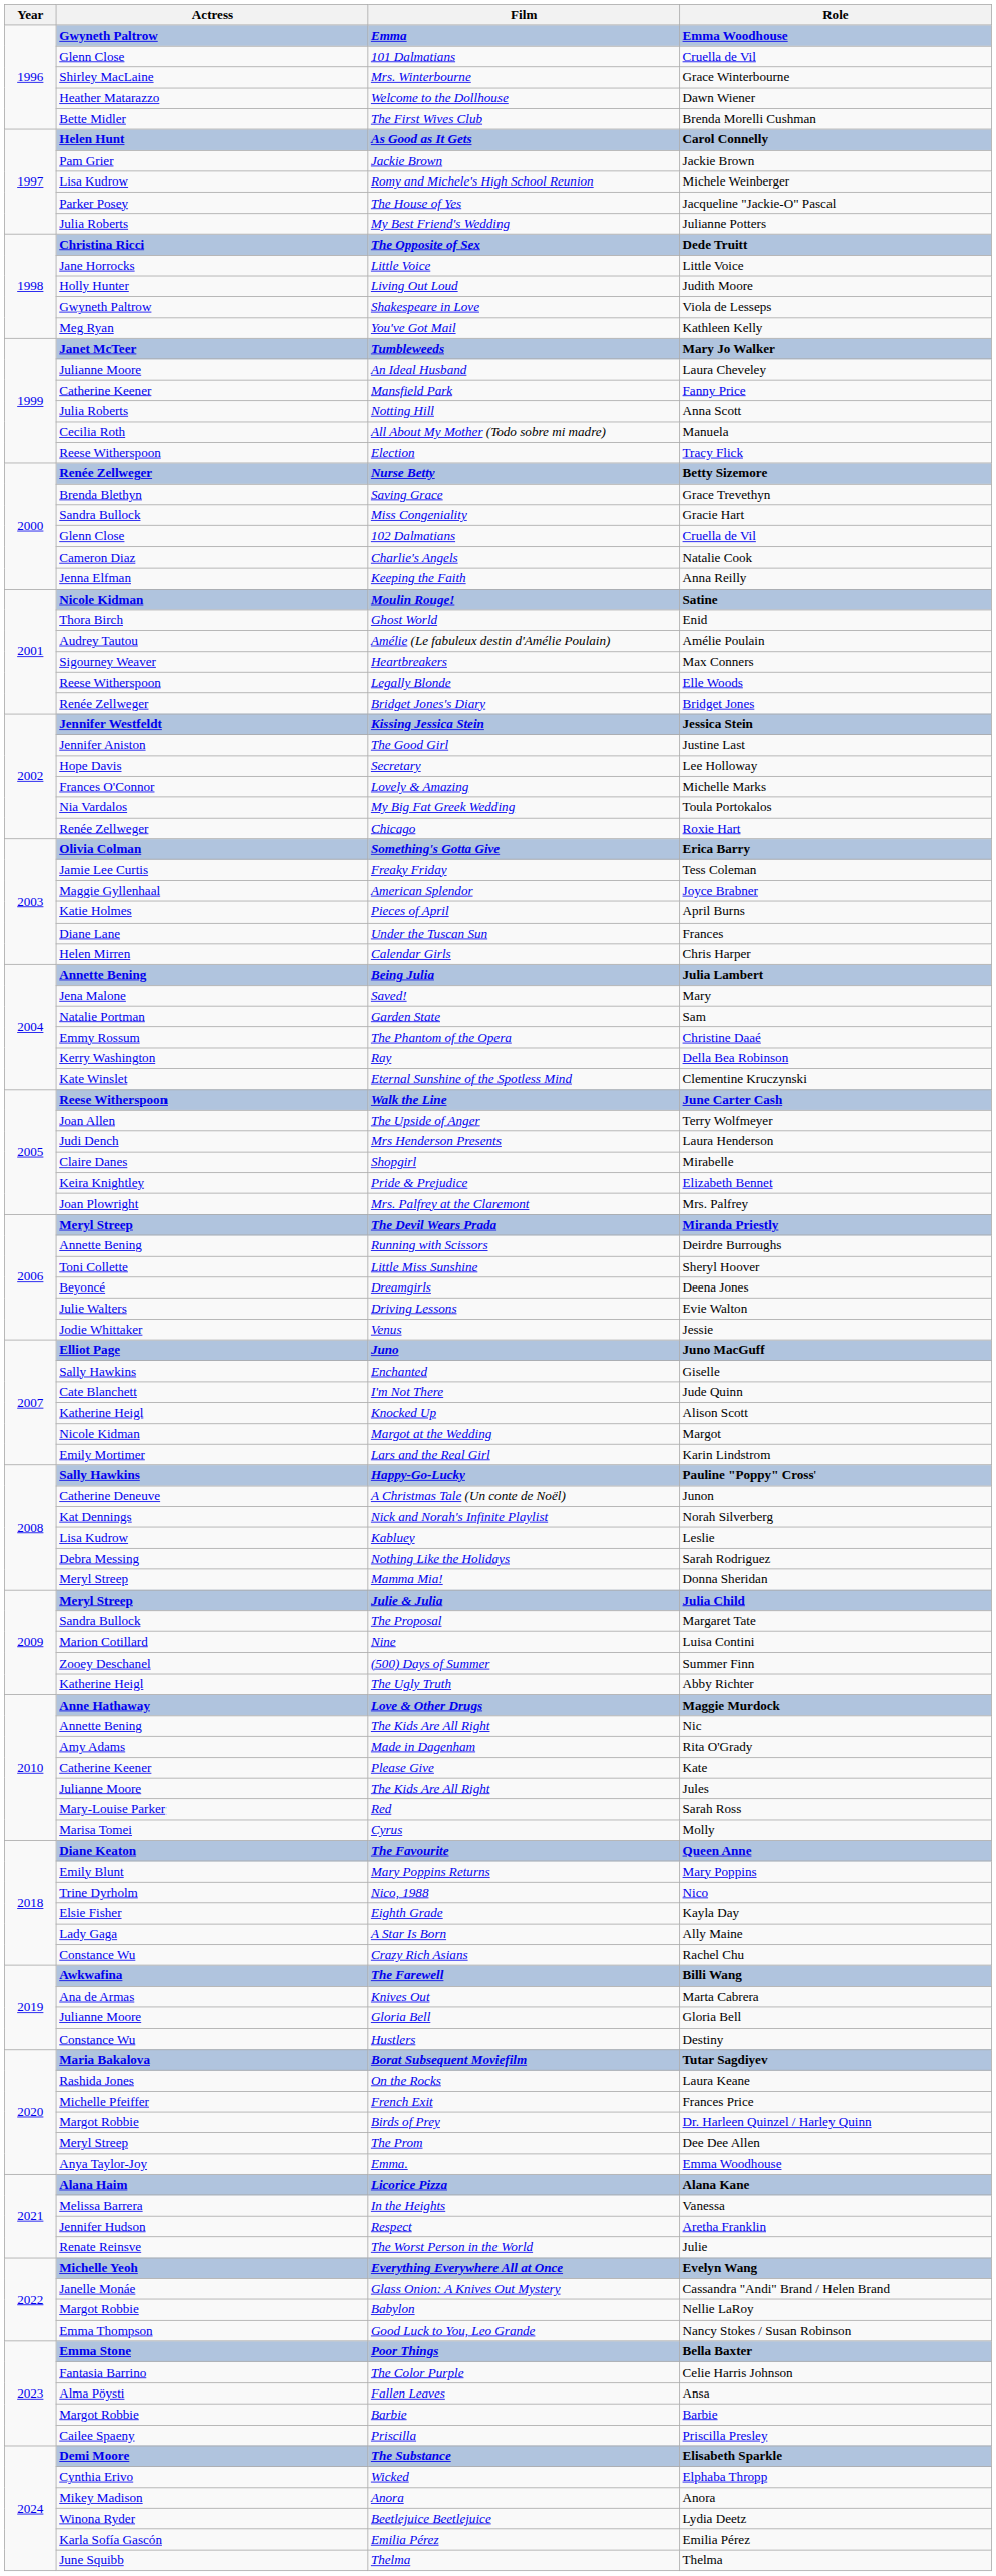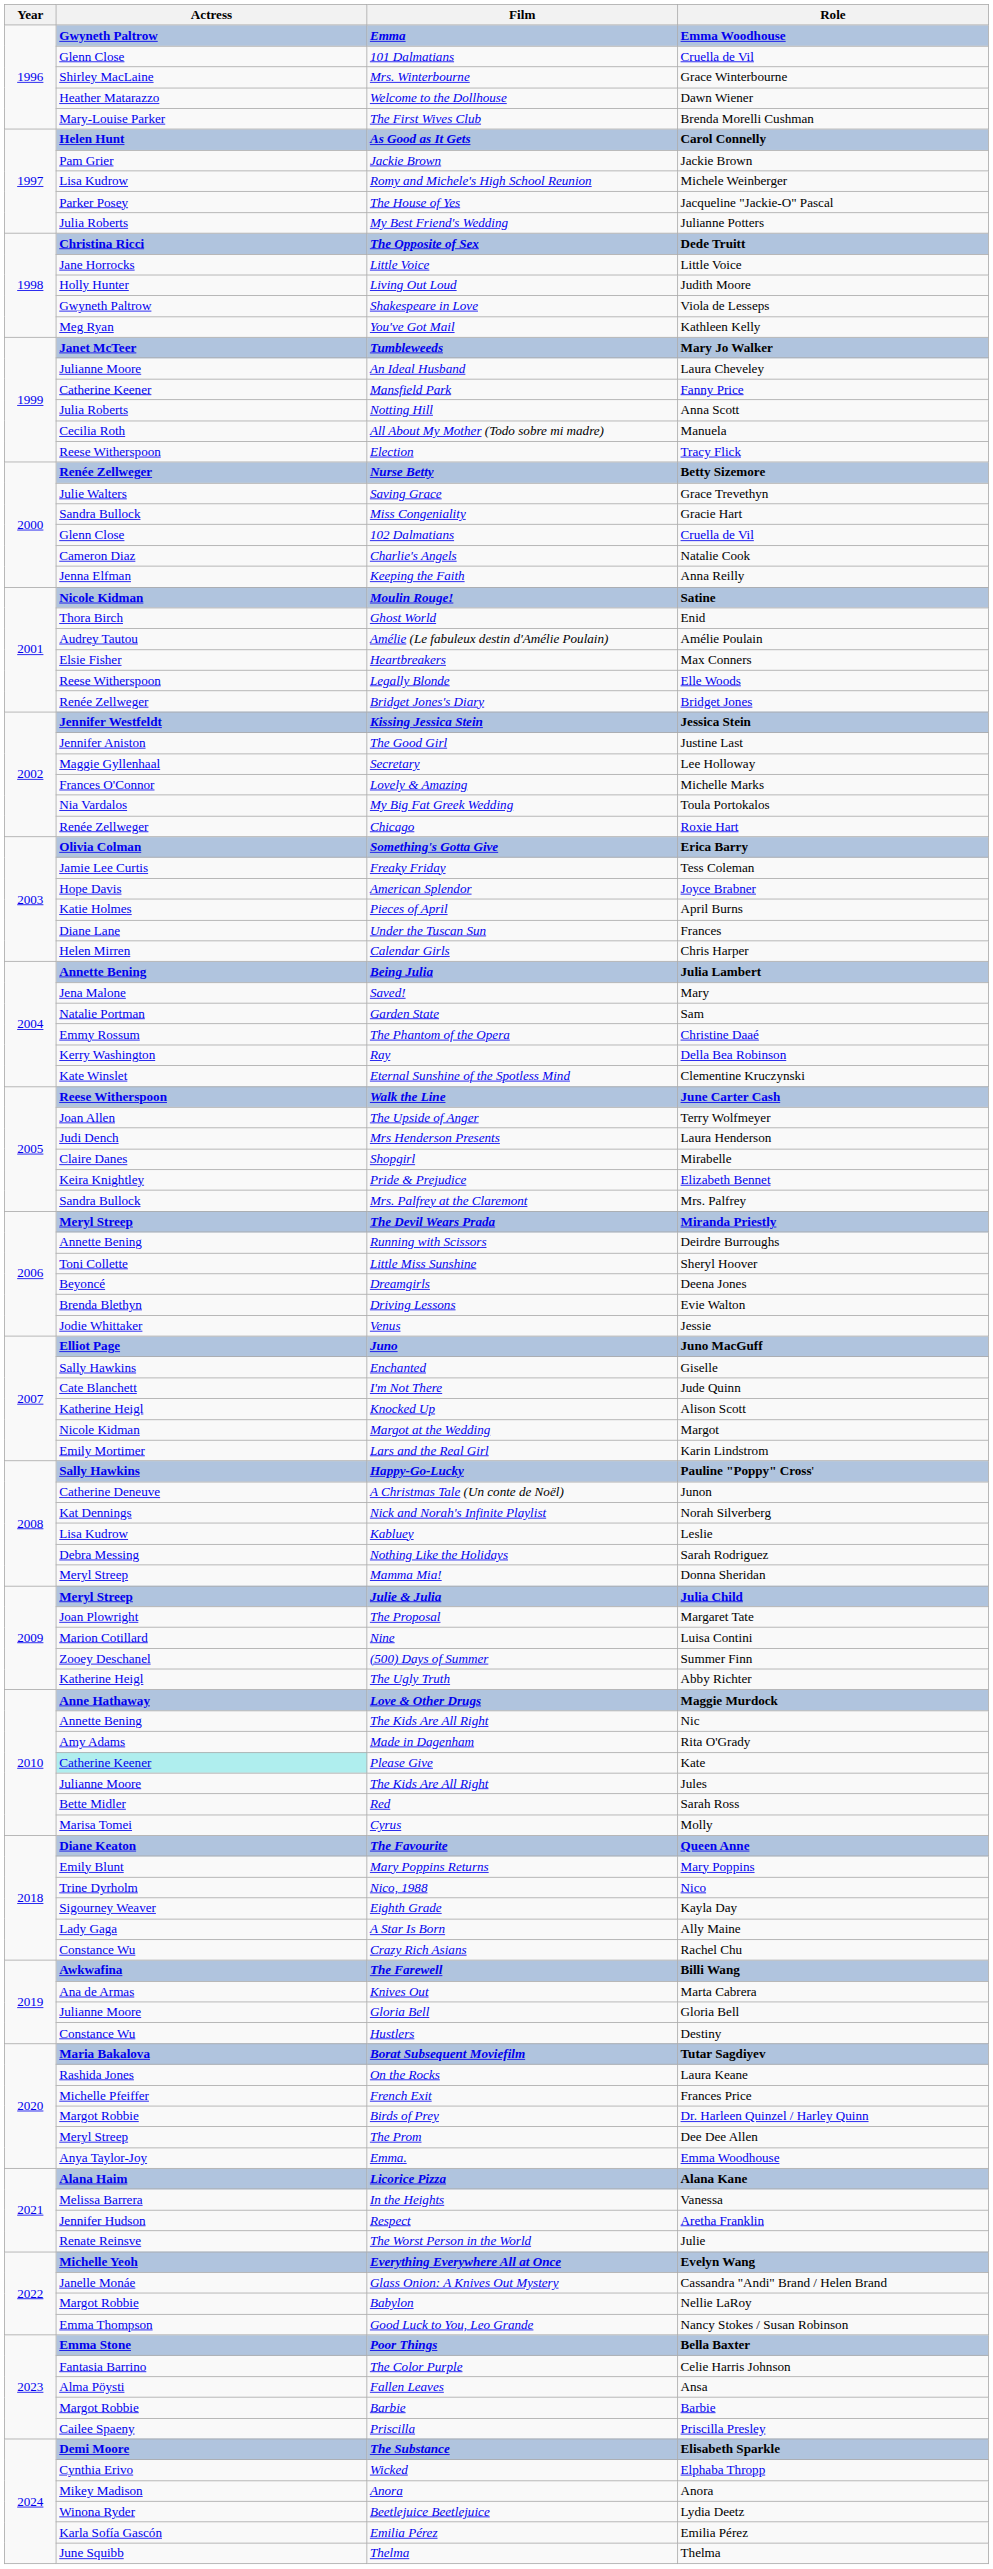The First Wives Club | Actress: Bette Midler -> Mary-Louise Parker
Saving Grace | Actress: Brenda Blethyn -> Julie Walters
Heartbreakers | Actress: Sigourney Weaver -> Elsie Fisher
Secretary | Actress: Hope Davis -> Maggie Gyllenhaal
American Splendor | Actress: Maggie Gyllenhaal -> Hope Davis
Mrs. Palfrey at the Claremont | Actress: Joan Plowright -> Sandra Bullock
Driving Lessons | Actress: Julie Walters -> Brenda Blethyn
The Proposal | Actress: Sandra Bullock -> Joan Plowright
Please Give | Actress: no background -> paleturquoise background
Red | Actress: Mary-Louise Parker -> Bette Midler
Eighth Grade | Actress: Elsie Fisher -> Sigourney Weaver
